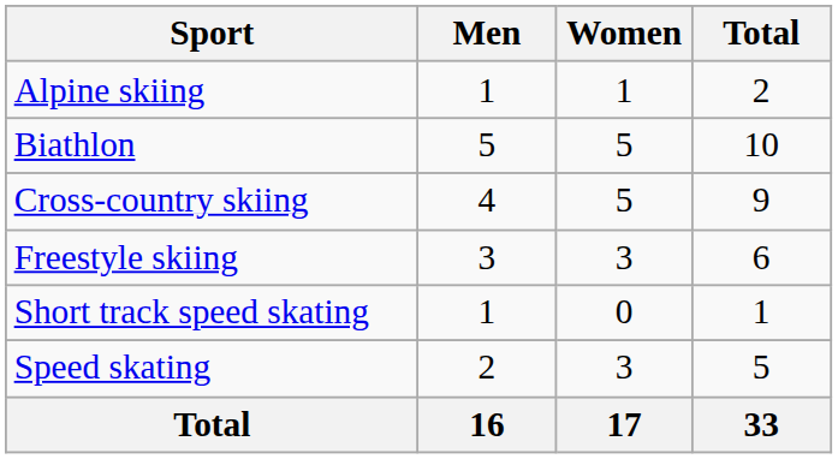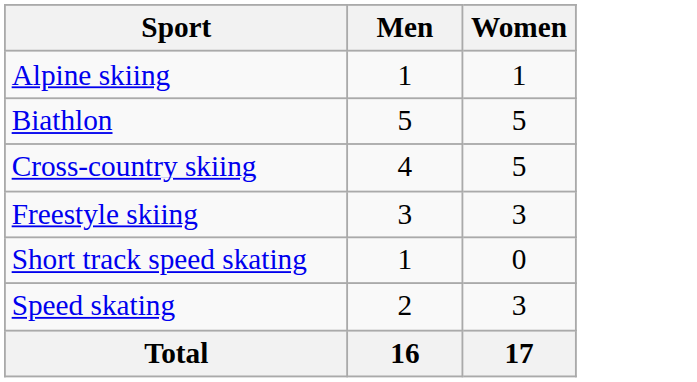- column: Total | 2 | 10 | 9 | 6 | 1 | 5 | 33
